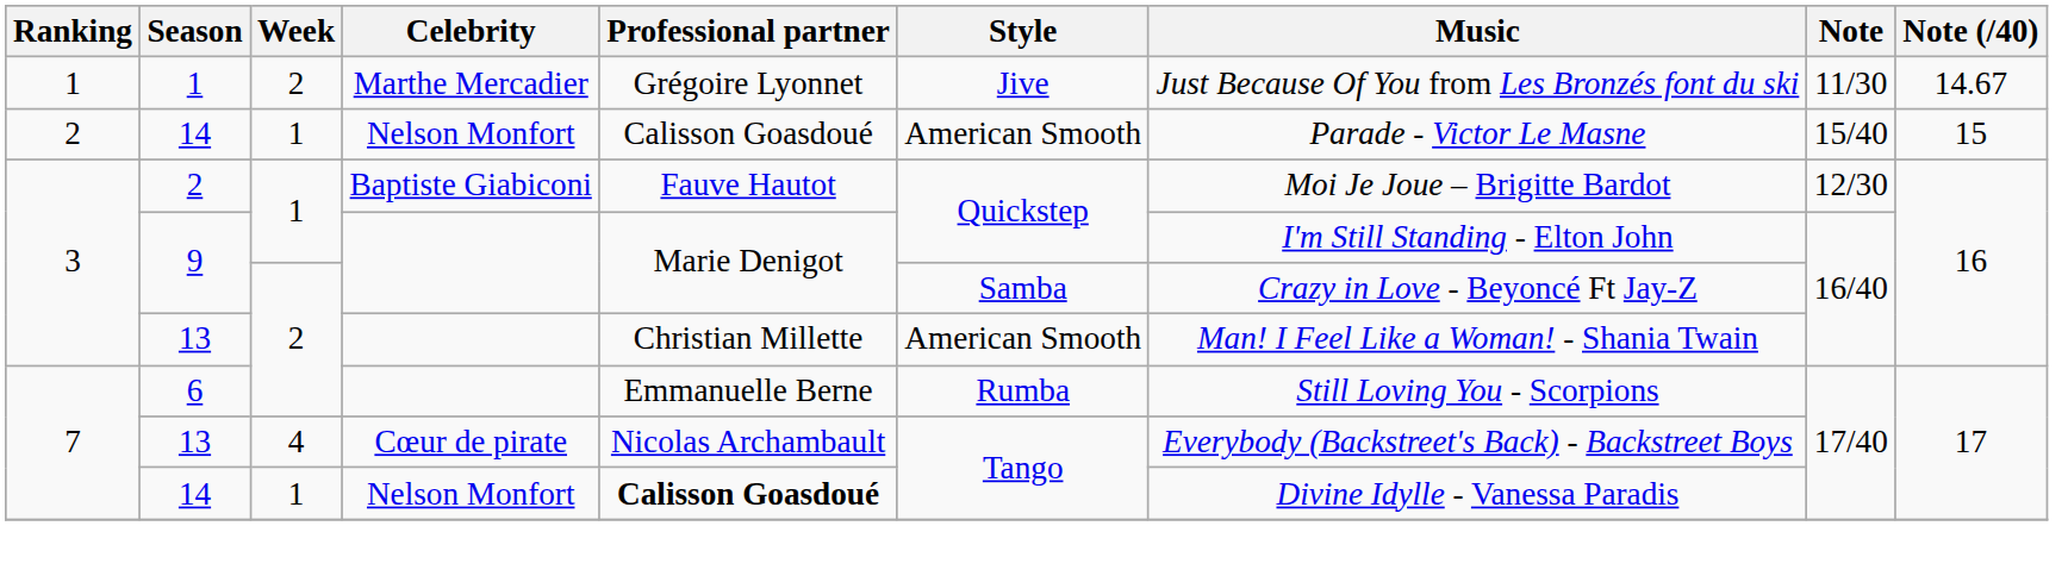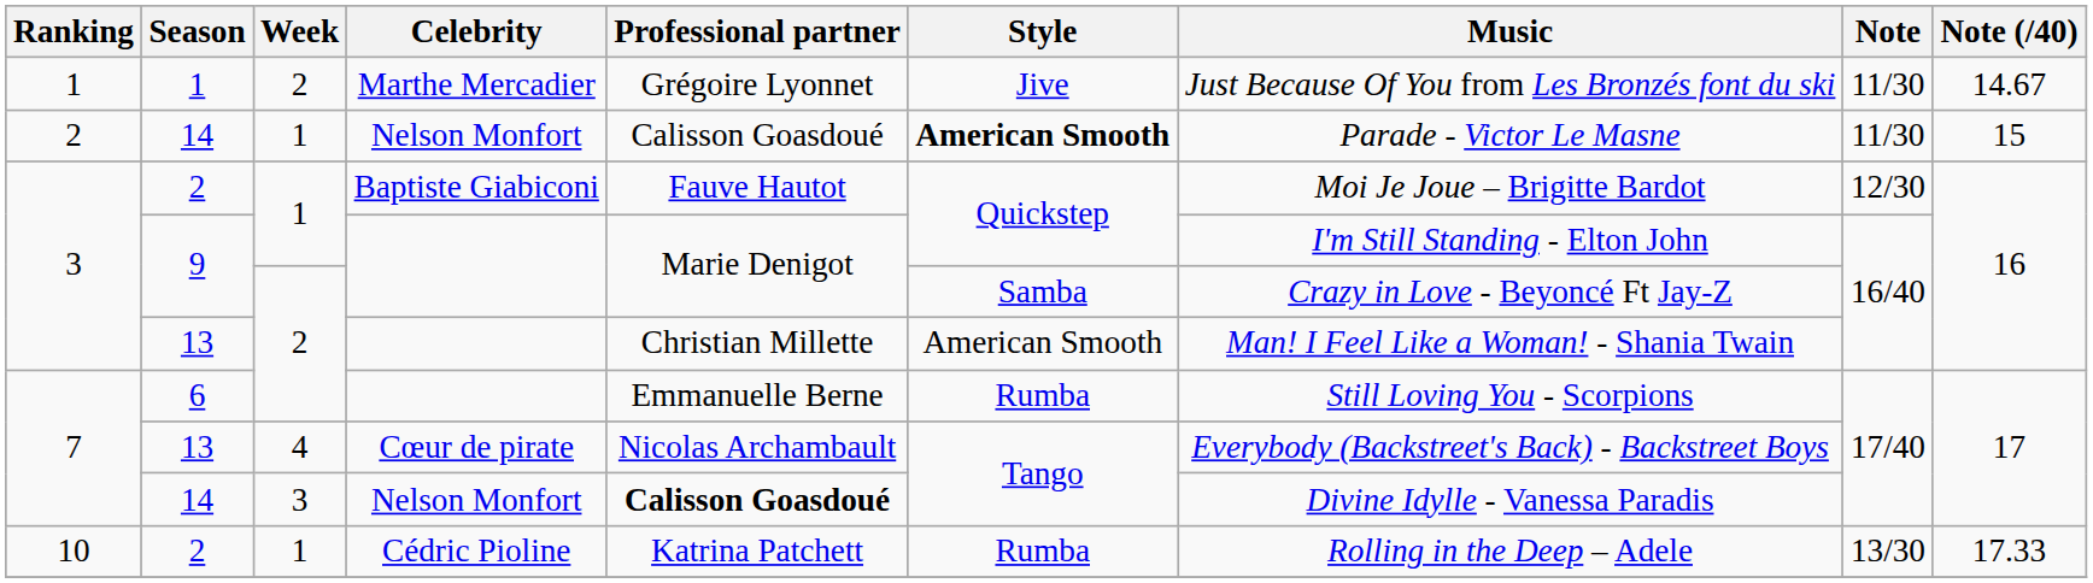2 / 14 | Style: normal -> bold
2 / 14 | Note: 15/40 -> 11/30
7 / 14 | Week: 1 -> 3
+ row: 10 | 2 | 1 | Cédric Pioline | Katrina Patchett | Rumba | Rolling in the Deep – Adele | 13/30 | 17.33
